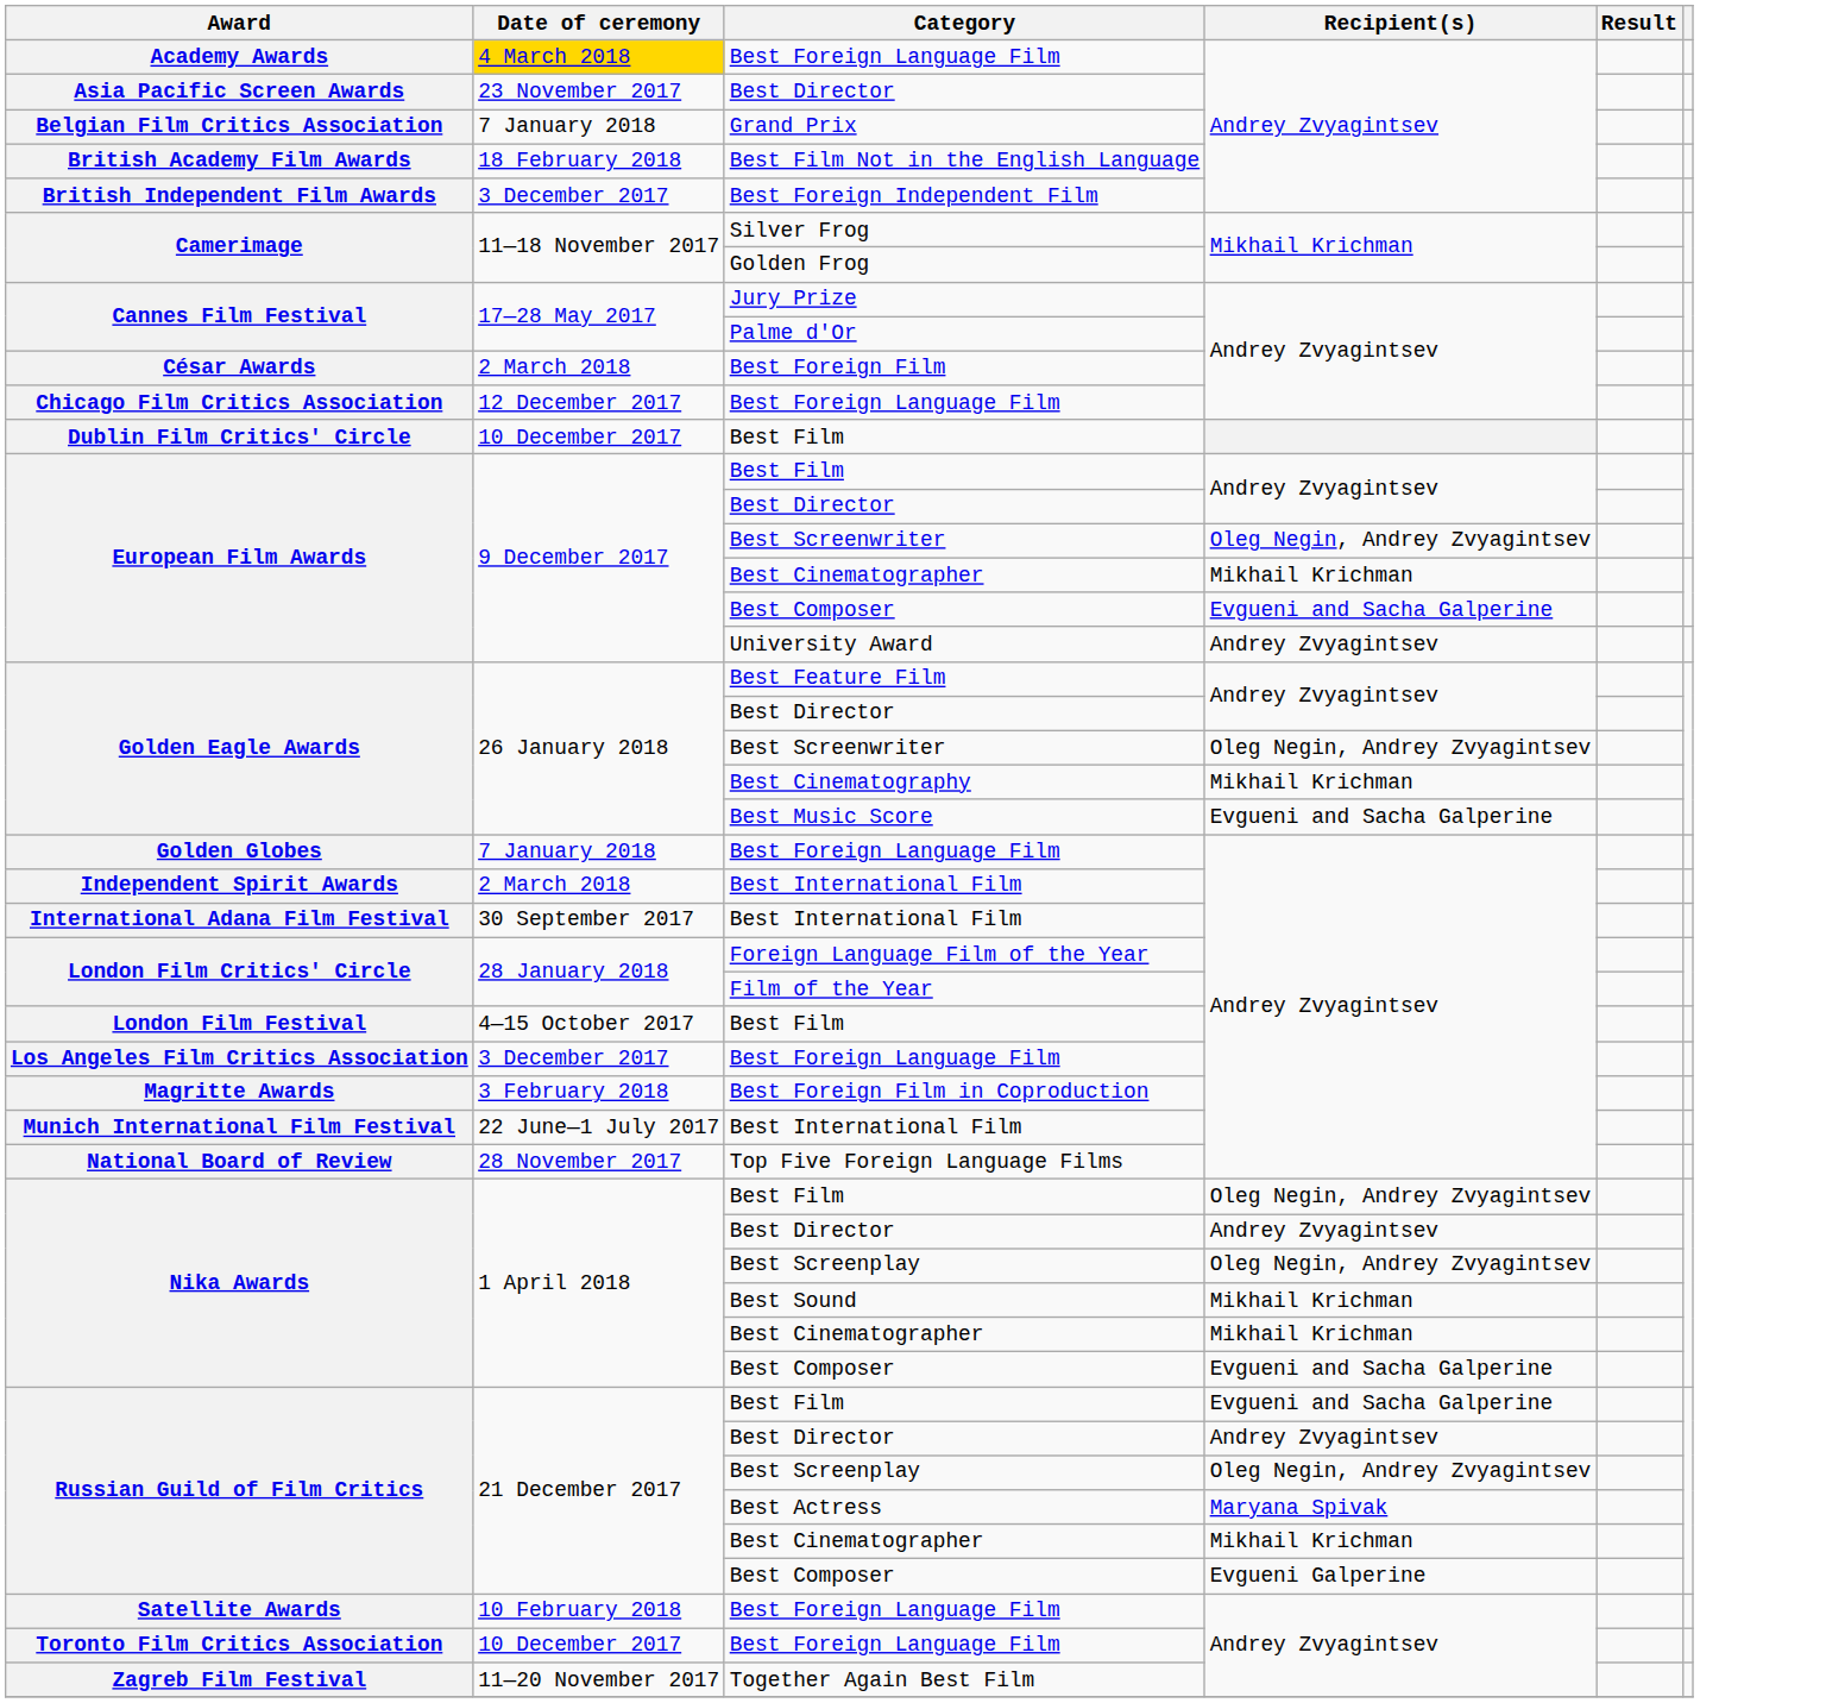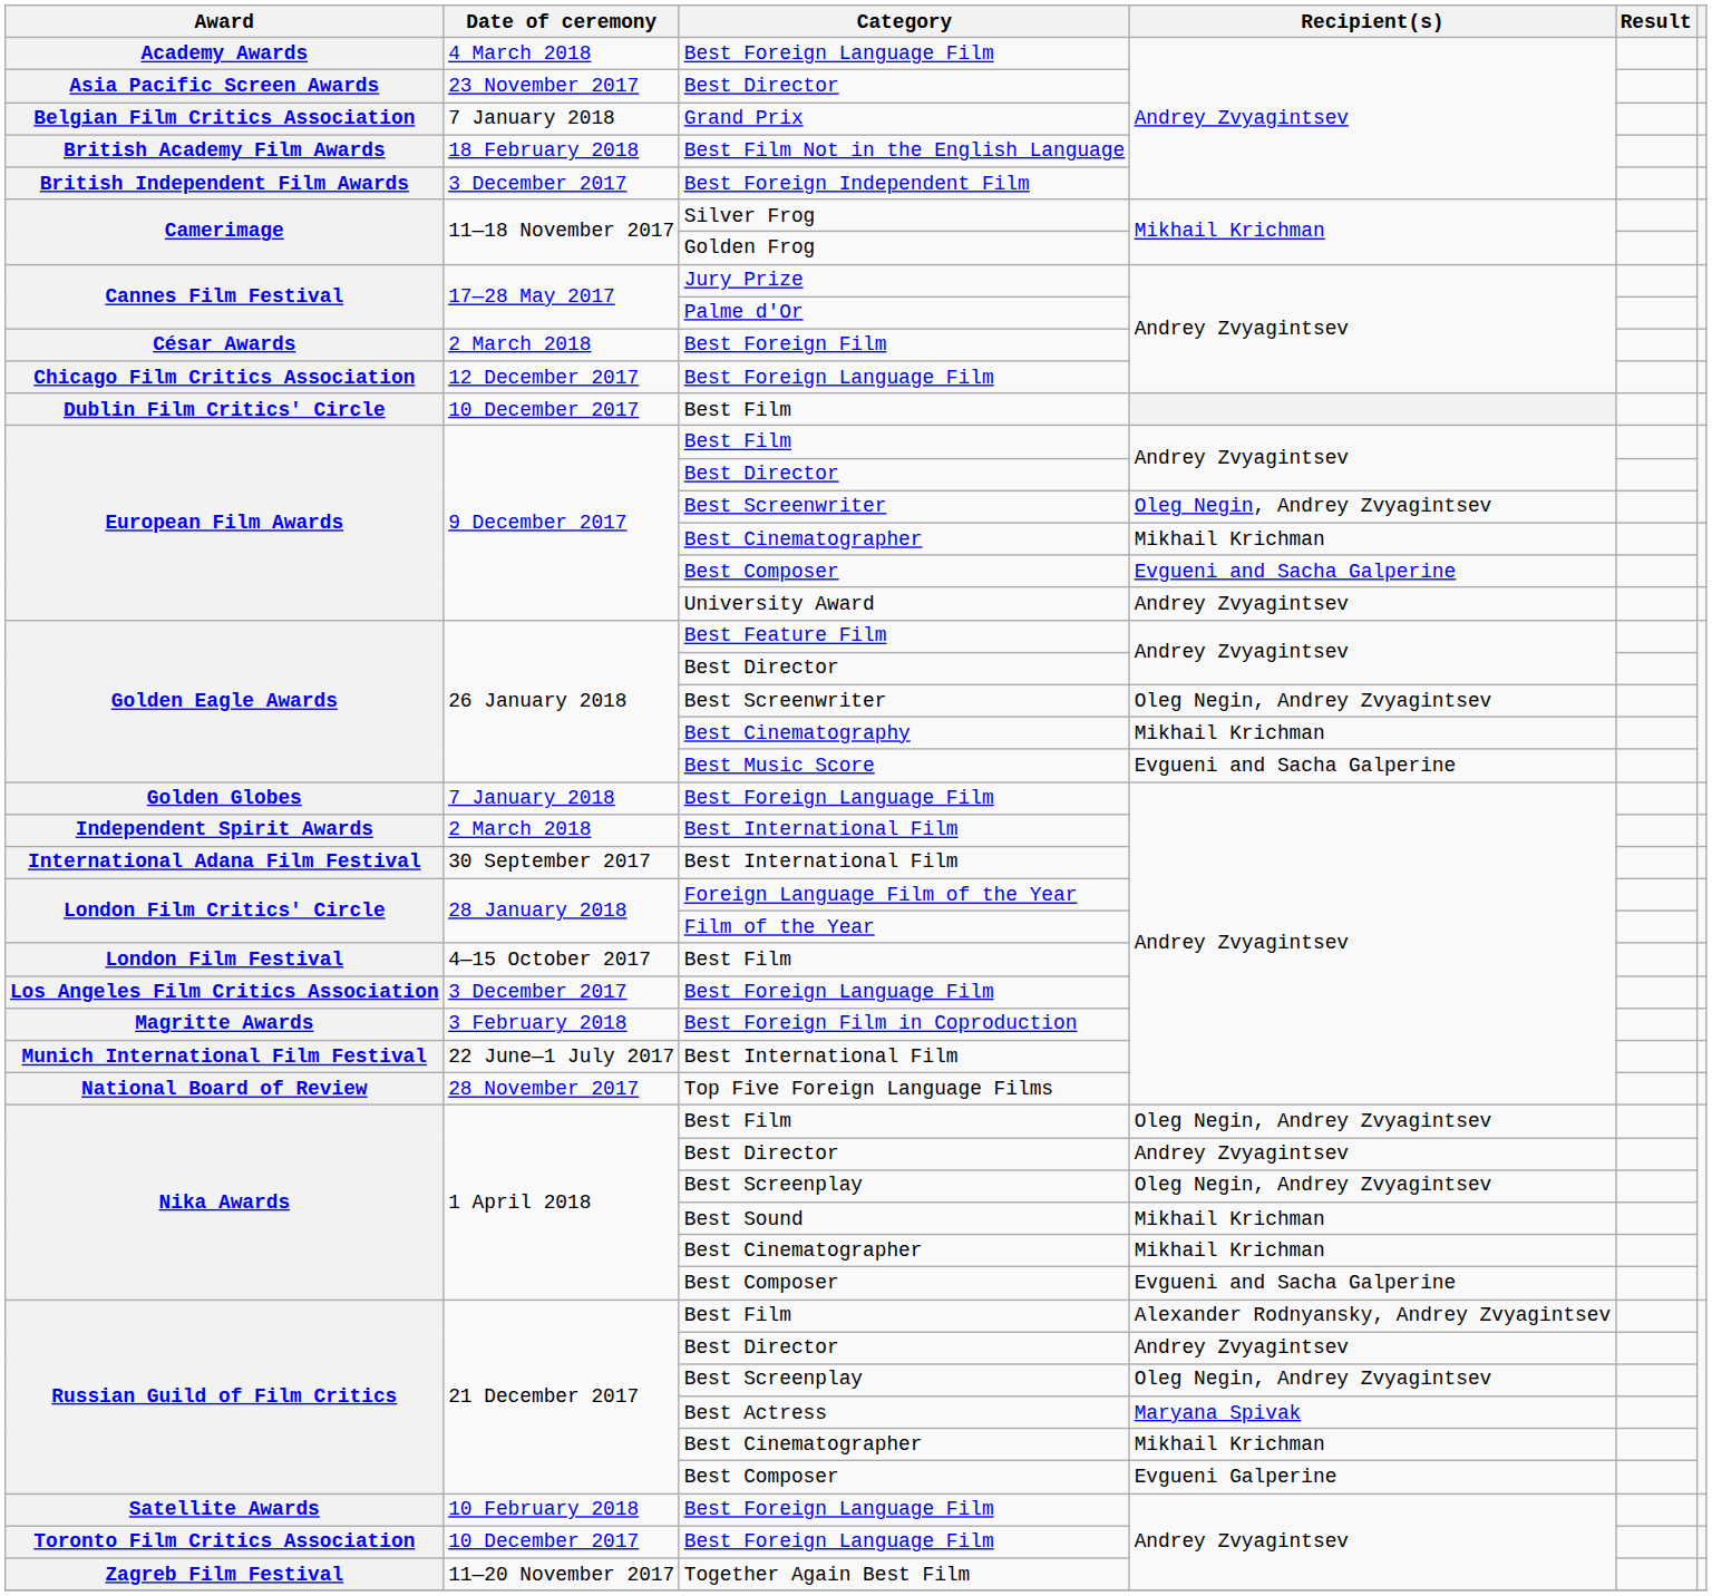Academy Awards / Best Foreign Language Film | Date of ceremony: gold background -> no background
Russian Guild of Film Critics / Best Film | Recipient(s): Evgueni and Sacha Galperine -> Alexander Rodnyansky, Andrey Zvyagintsev
